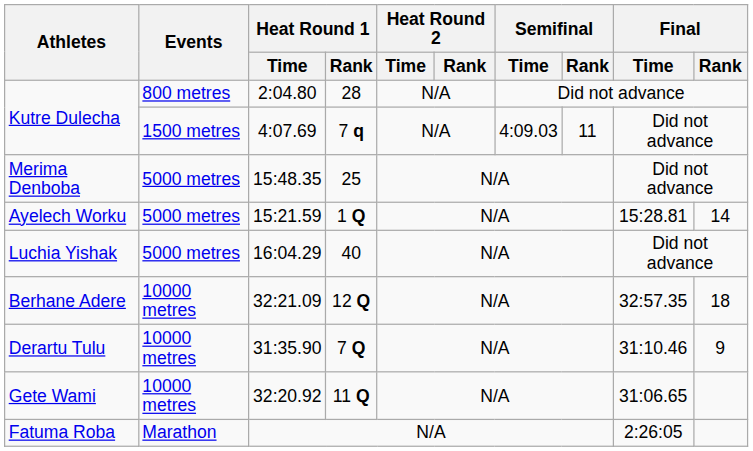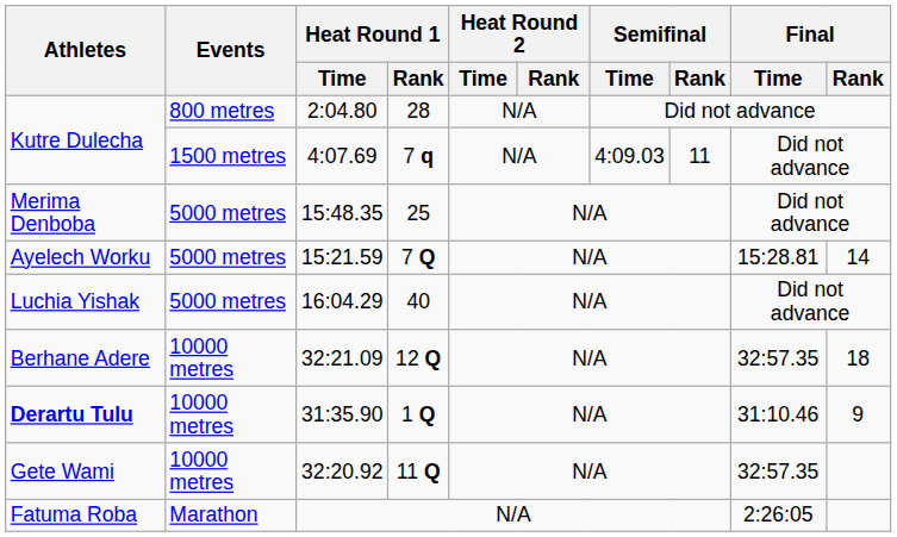15:21.59 | Heat Round 1 / Rank: 1 Q -> 7 Q
31:35.90 | Athletes: normal -> bold
31:35.90 | Heat Round 1 / Rank: 7 Q -> 1 Q
32:20.92 | Final / Time: 31:06.65 -> 32:57.35
